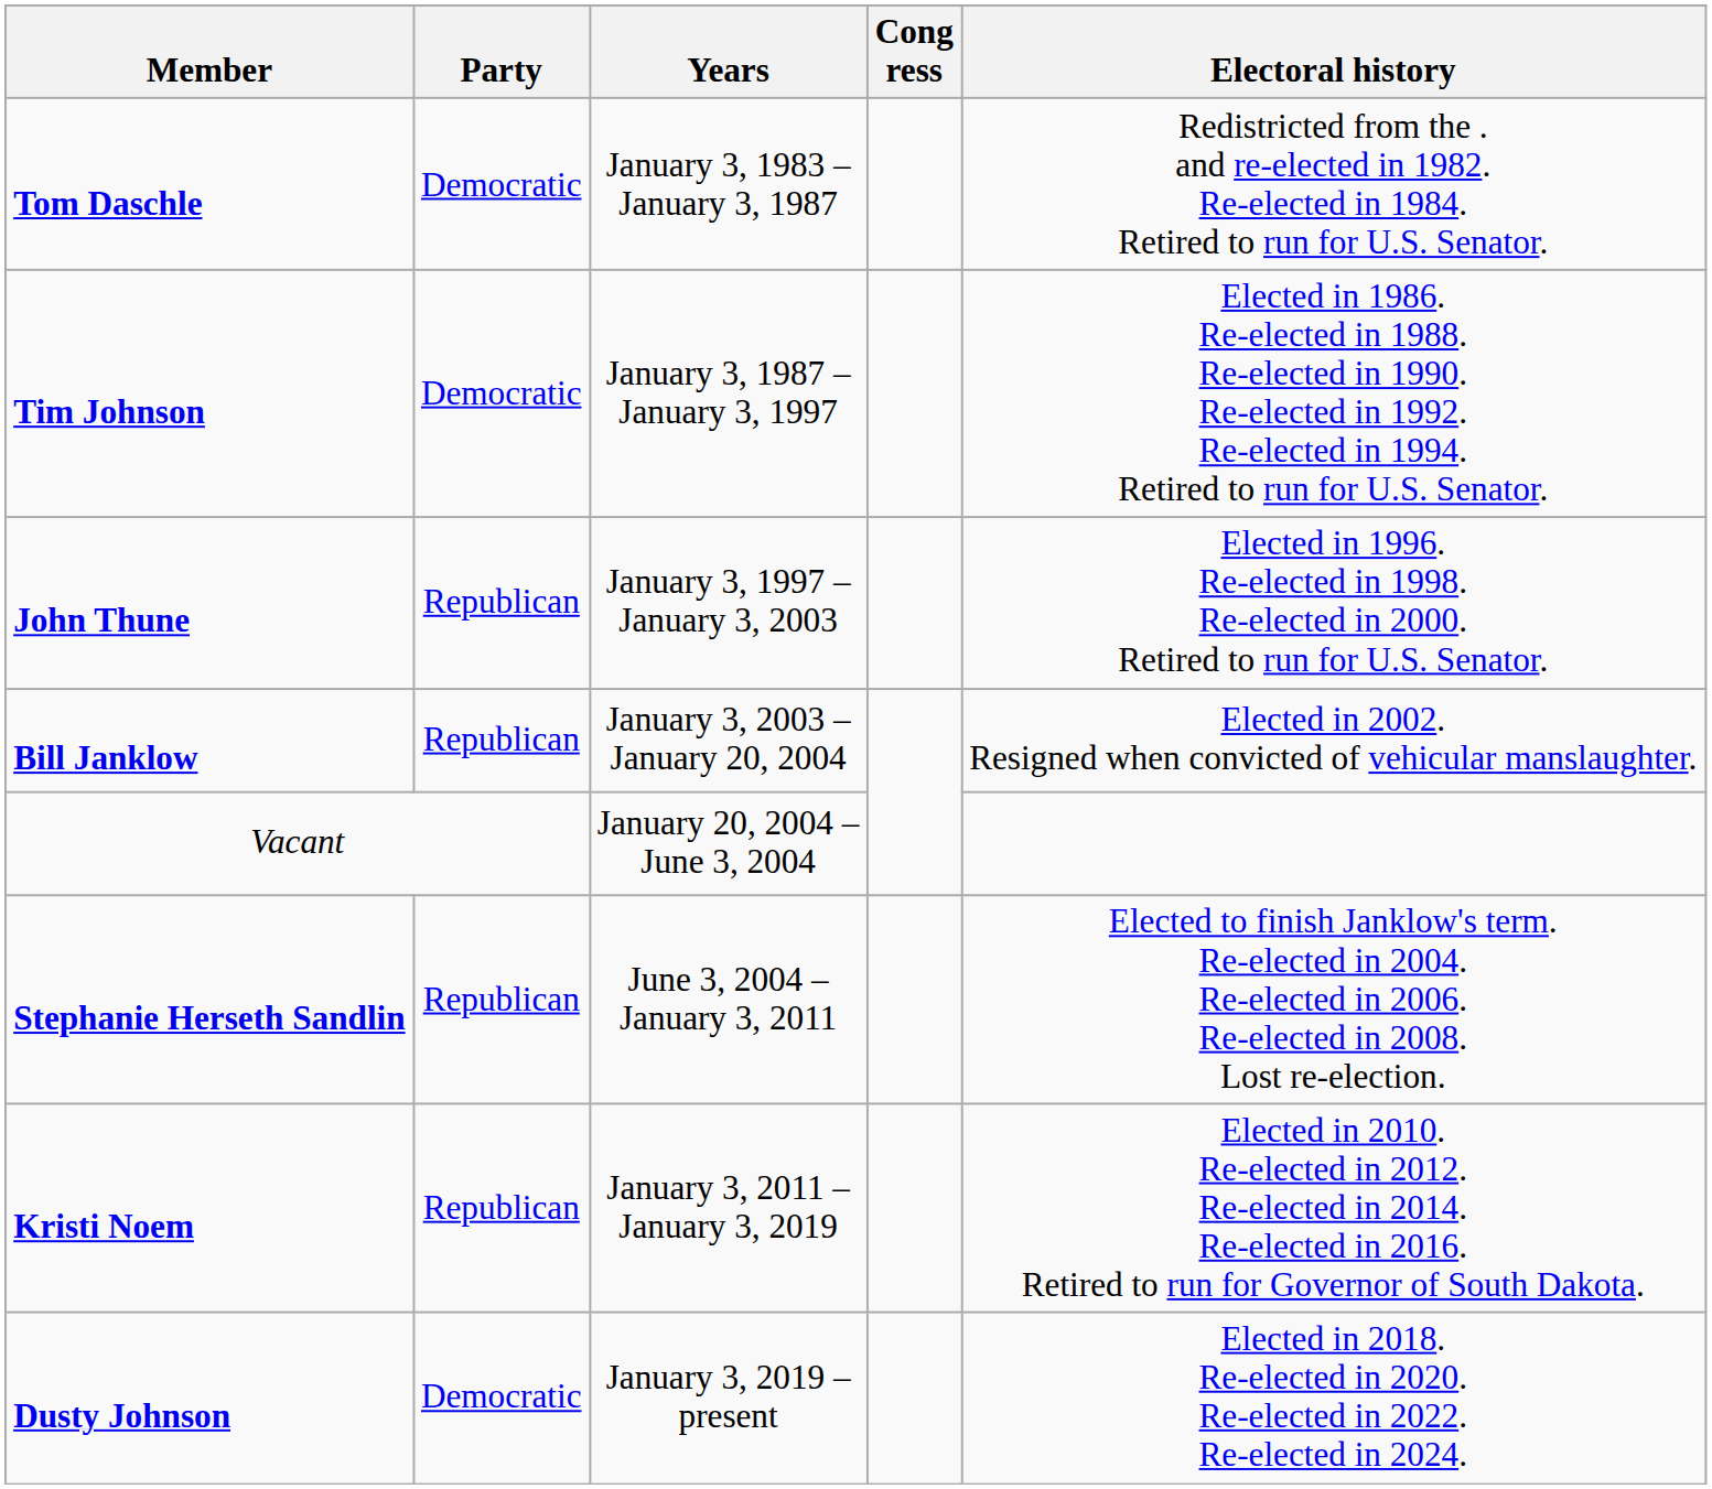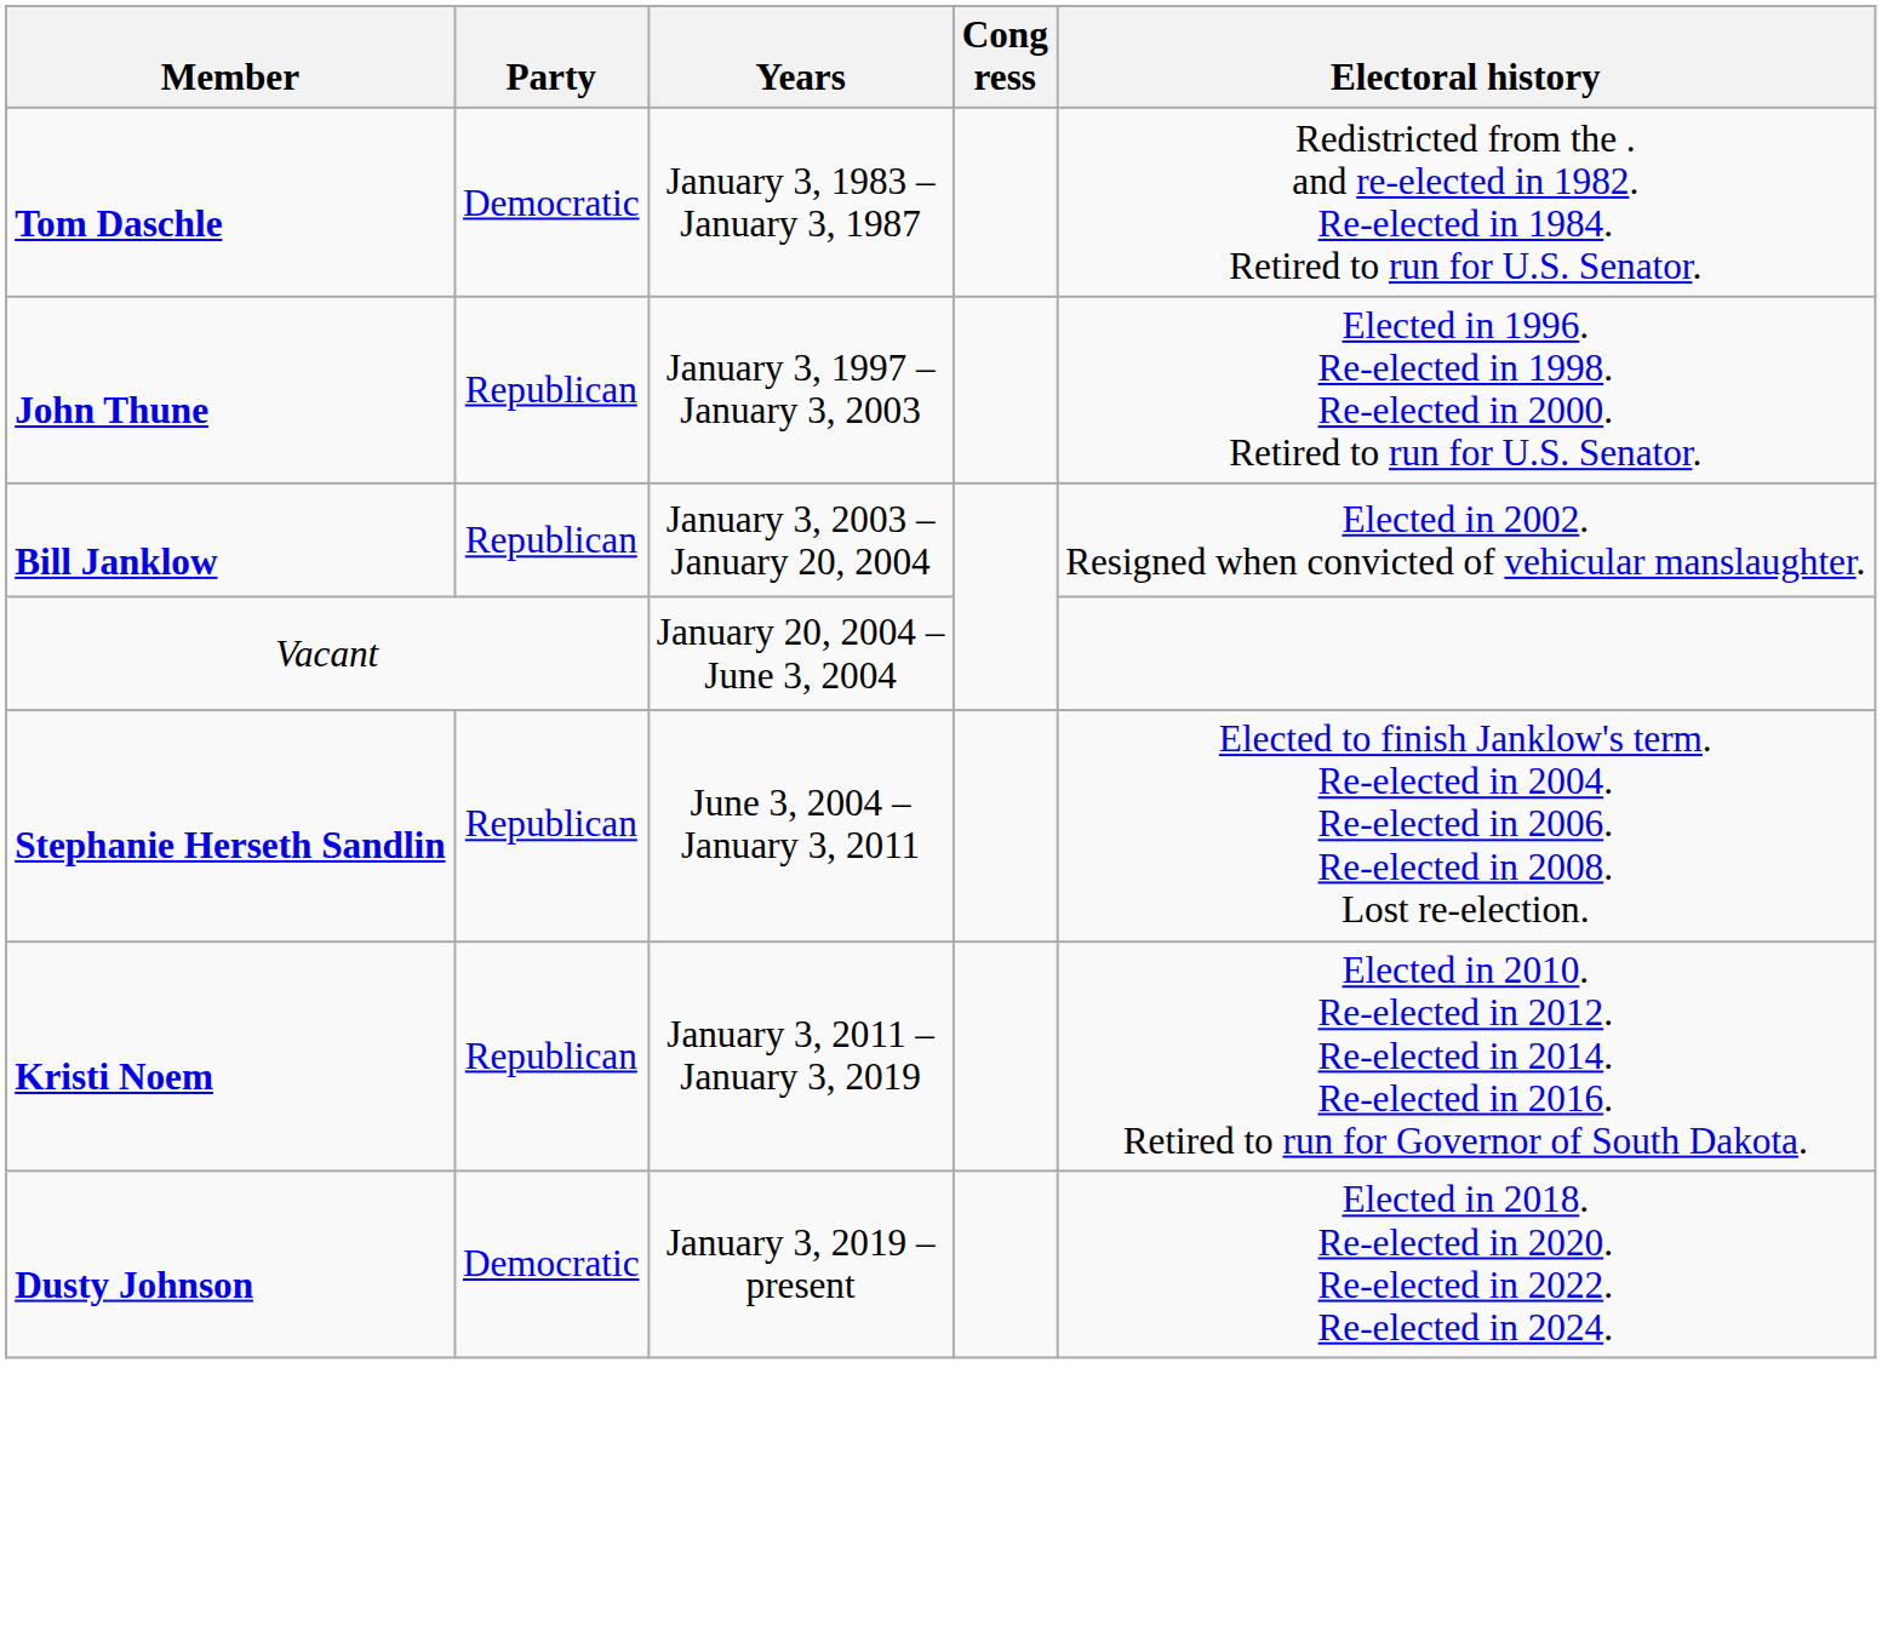- row: Tim Johnson | Democratic | January 3, 1987 – January 3, 1997 | Elected in 1986. Re-elected in 1988. Re-elected in 1990. Re-elected in 1992. Re-elected in 1994. Retired to run for U.S. Senator.
